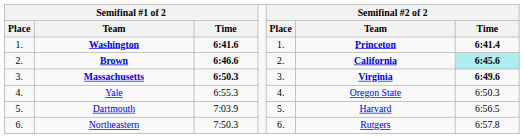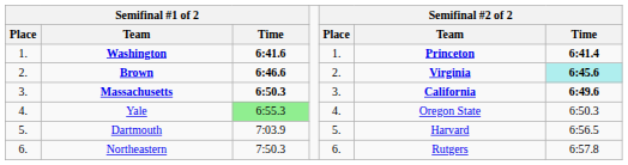Brown | Semifinal #2 of 2 / Team: California -> Virginia
Massachusetts | Semifinal #2 of 2 / Team: Virginia -> California
Yale | Semifinal #1 of 2 / Time: no background -> lightgreen background
